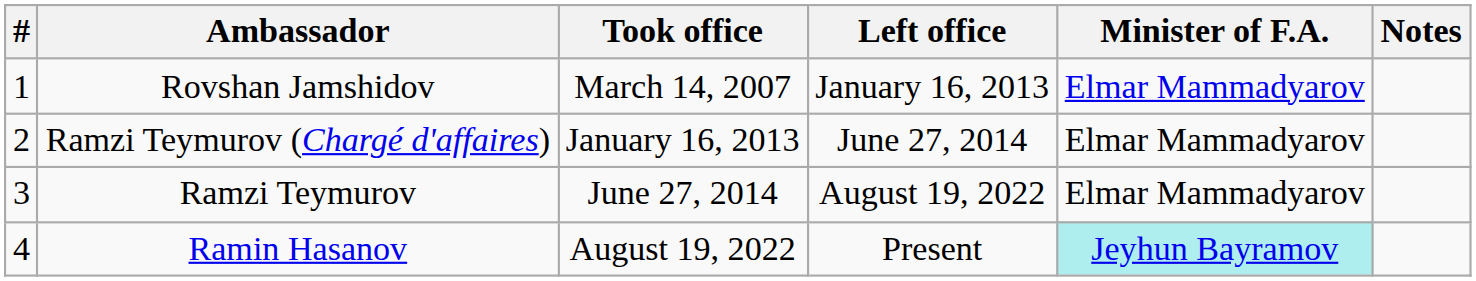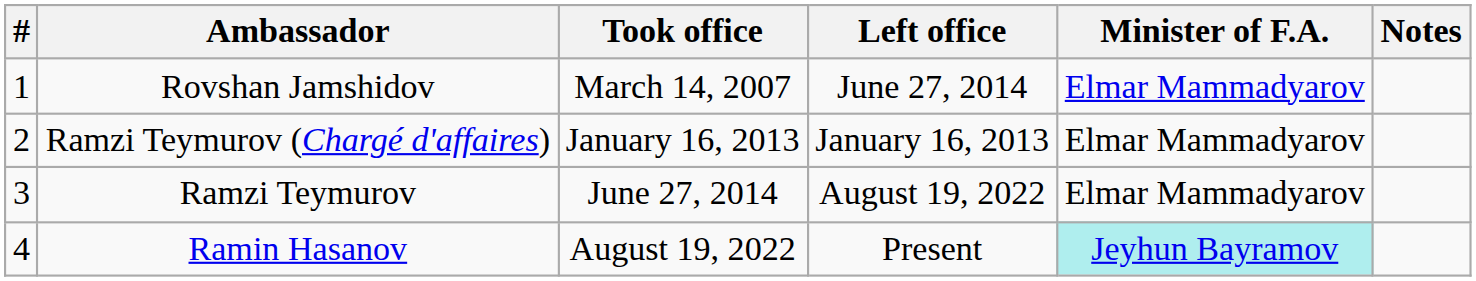Rovshan Jamshidov | Left office: January 16, 2013 -> June 27, 2014
Ramzi Teymurov (Chargé d'affaires) | Left office: June 27, 2014 -> January 16, 2013
